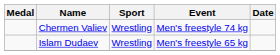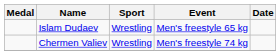rows swapped: Chermen Valiev <-> Islam Dudaev
